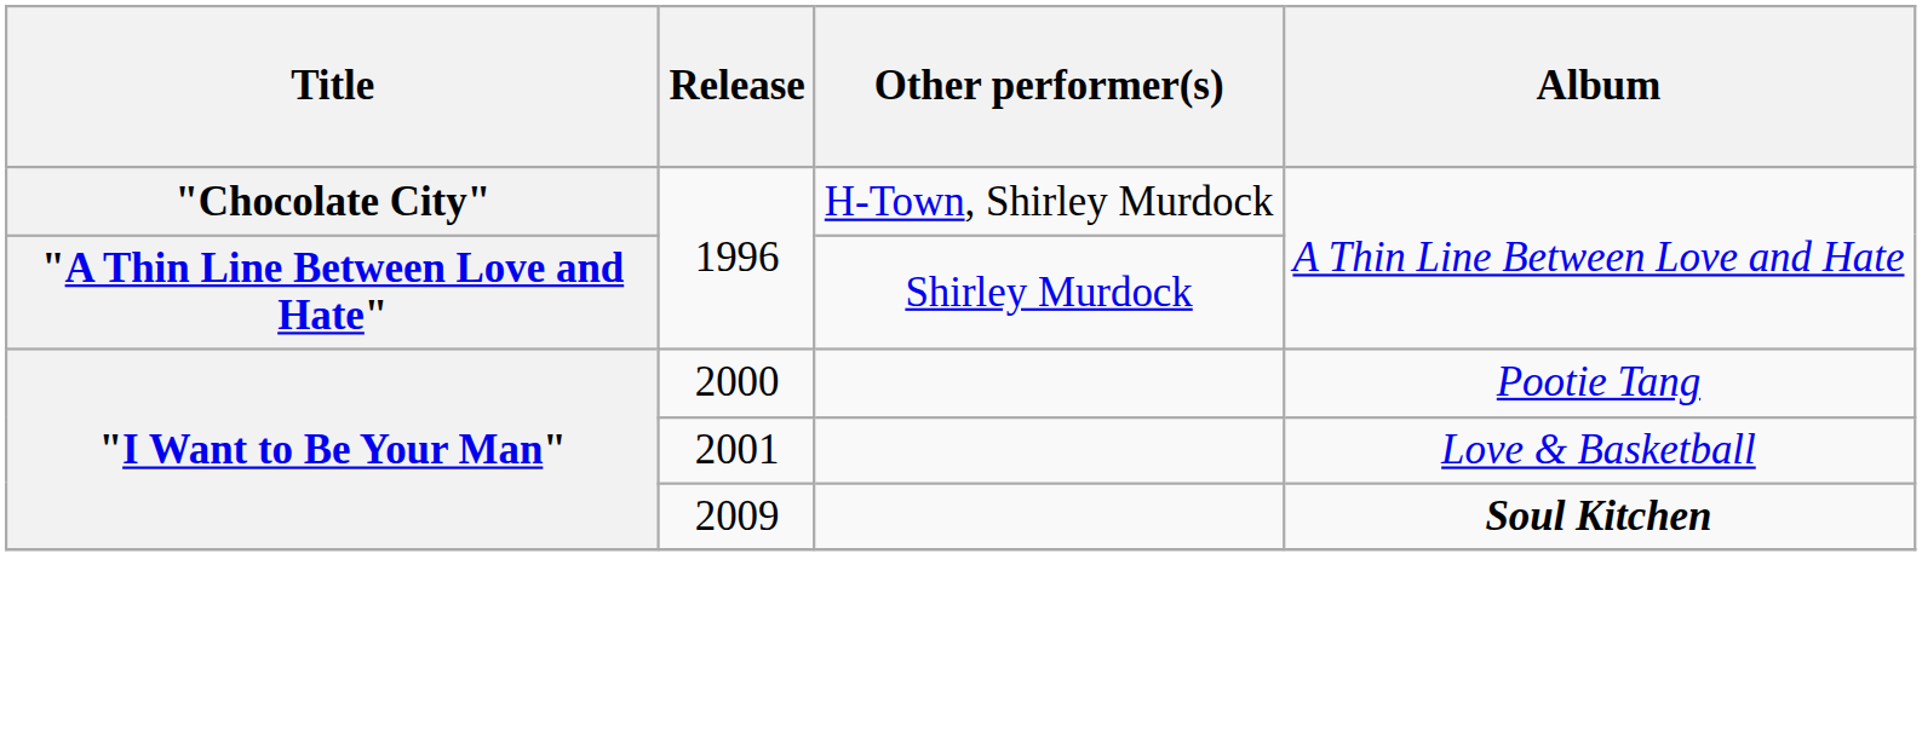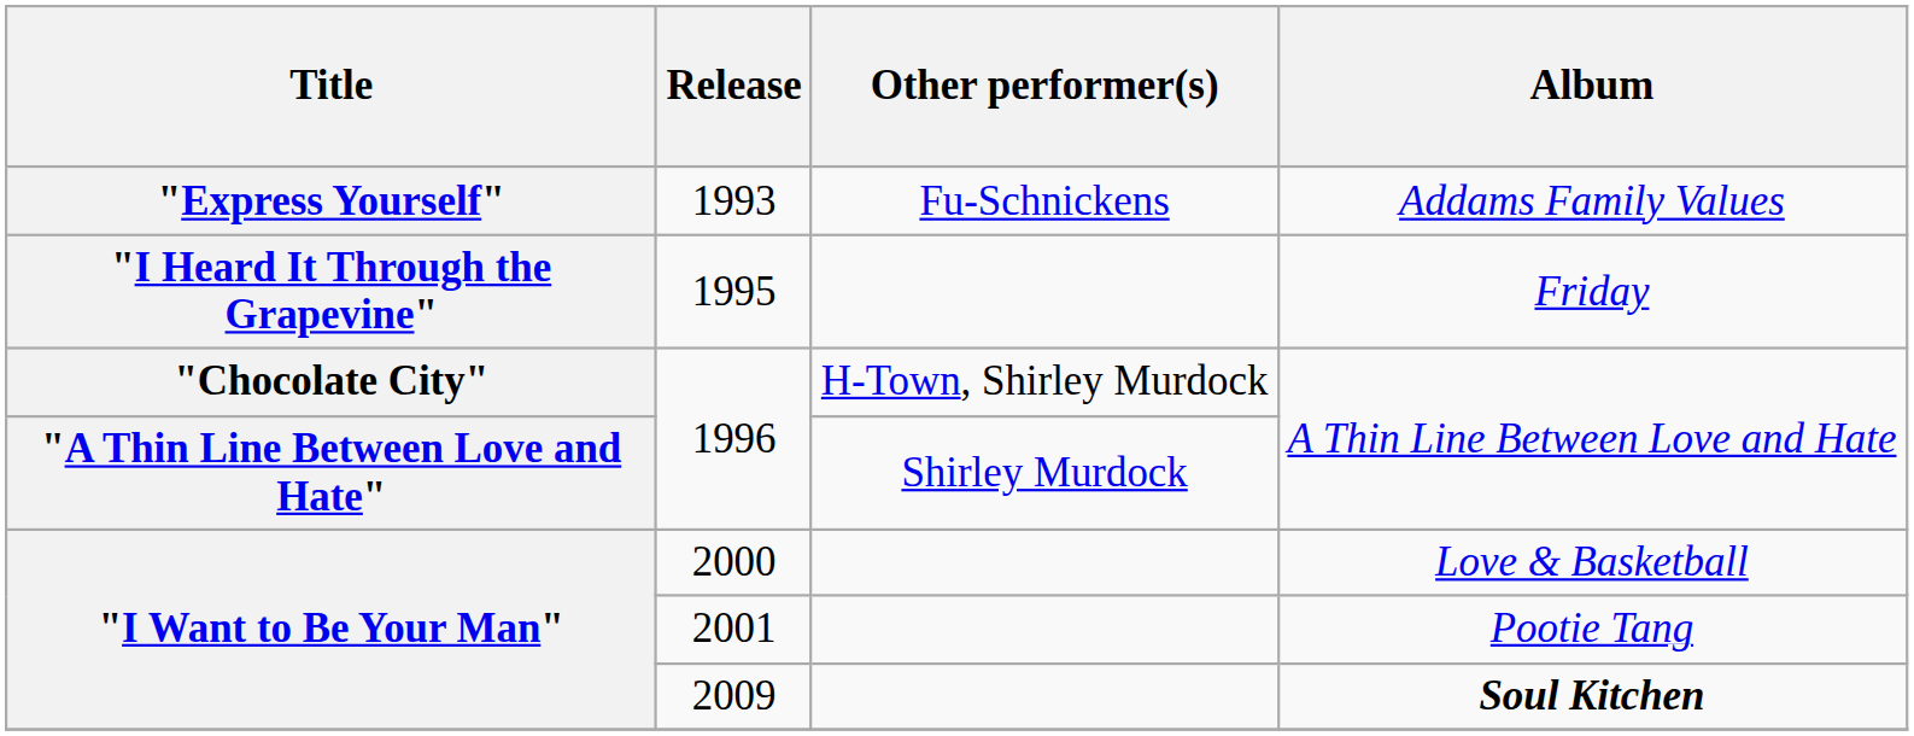+ row: "Express Yourself" | 1993 | Fu-Schnickens | Addams Family Values
+ row: "I Heard It Through the Grapevine" | 1995 | Friday
2000 | Album: Pootie Tang -> Love & Basketball
2001 | Album: Love & Basketball -> Pootie Tang
